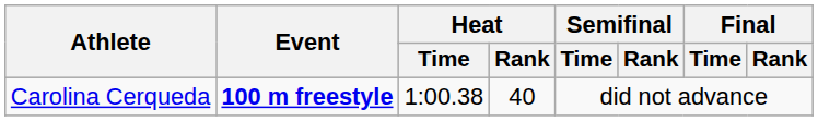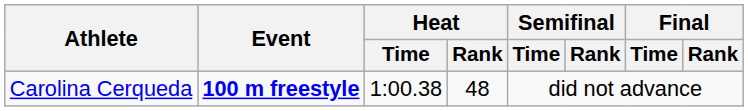Carolina Cerqueda | Heat / Rank: 40 -> 48
